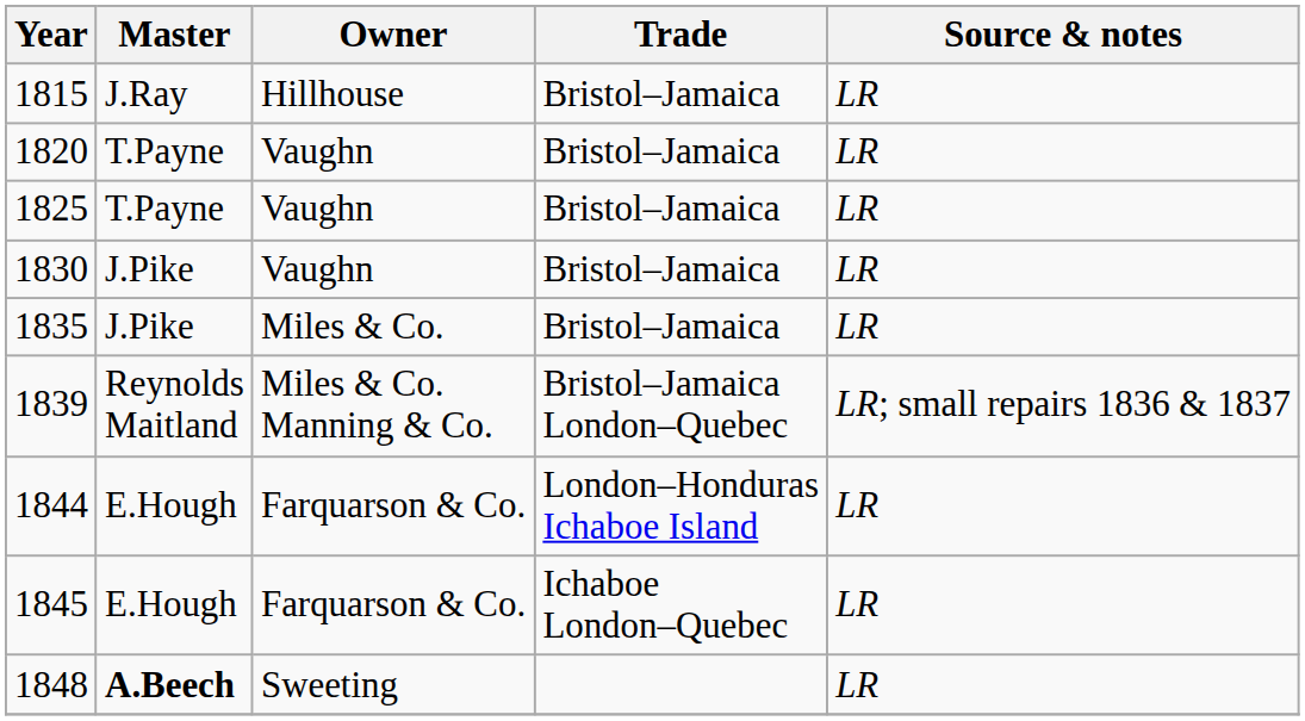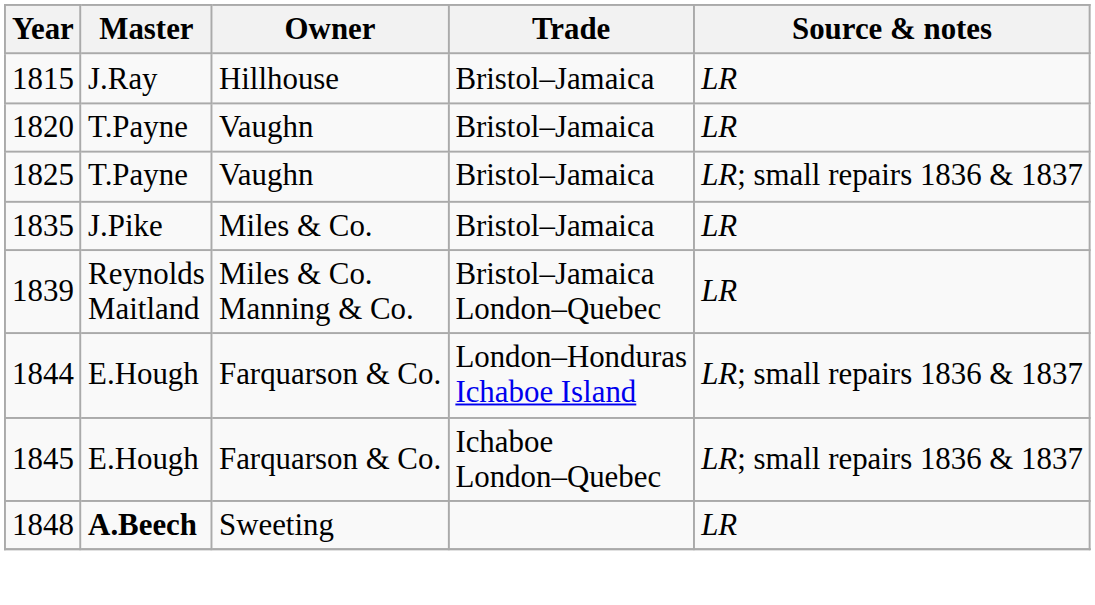1825 | Source & notes: LR -> LR; small repairs 1836 & 1837
- row: 1830 | J.Pike | Vaughn | Bristol–Jamaica | LR
1839 | Source & notes: LR; small repairs 1836 & 1837 -> LR
1844 | Source & notes: LR -> LR; small repairs 1836 & 1837
1845 | Source & notes: LR -> LR; small repairs 1836 & 1837
